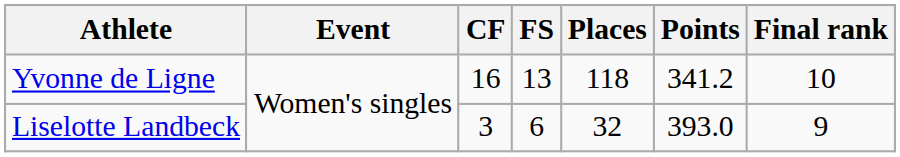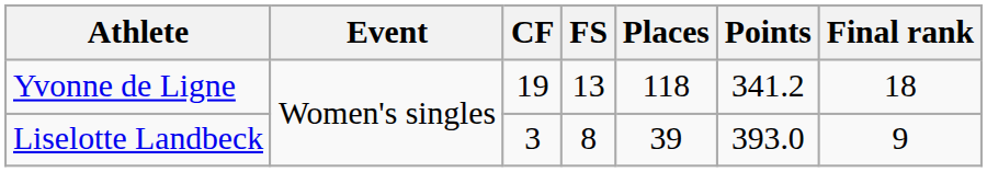Yvonne de Ligne | CF: 16 -> 19
Yvonne de Ligne | Final rank: 10 -> 18
Liselotte Landbeck | FS: 6 -> 8
Liselotte Landbeck | Places: 32 -> 39
